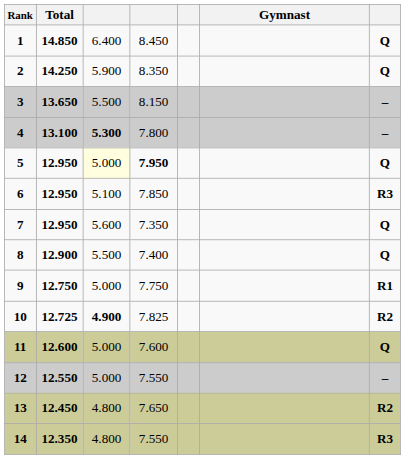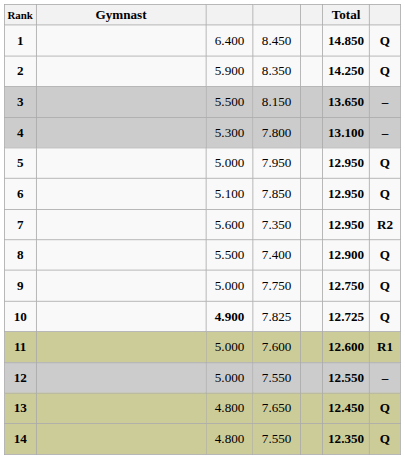columns swapped: Gymnast <-> Total
4 | column 3: bold -> normal
5 | column 3: lightyellow background -> no background
5 | column 4: bold -> normal
6 | column 7: R3 -> Q
7 | column 7: Q -> R2
9 | column 7: R1 -> Q
10 | column 7: R2 -> Q
11 | column 7: Q -> R1
13 | column 7: R2 -> Q
14 | column 7: R3 -> Q
